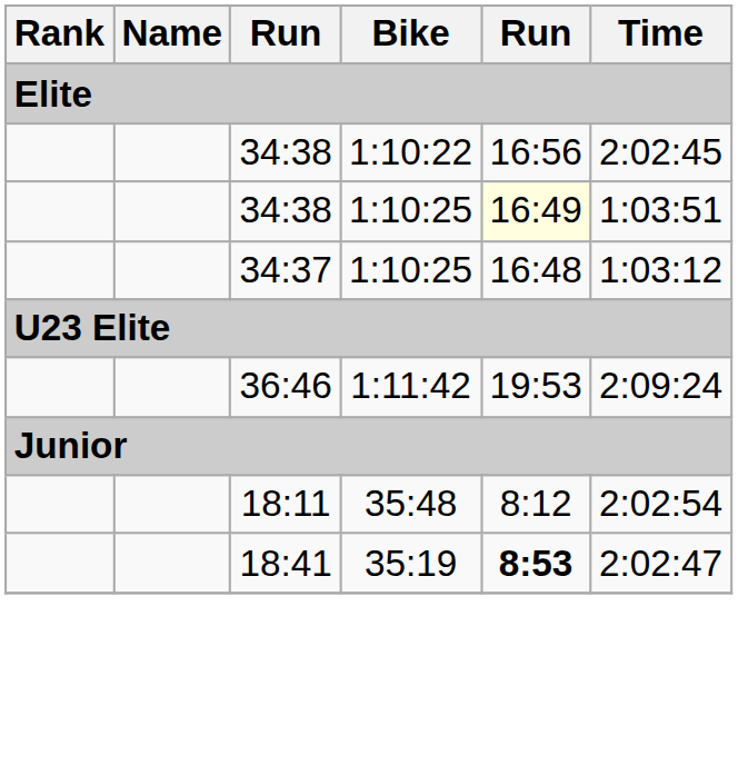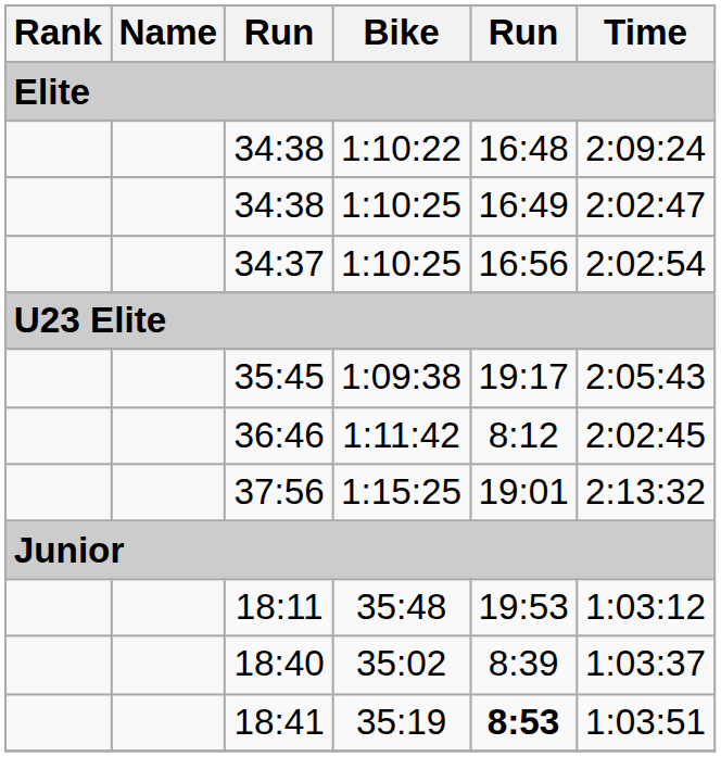34:38 / 1:10:22 | column 5: 16:56 -> 16:48
34:38 / 1:10:22 | Time: 2:02:45 -> 2:09:24
34:38 / 1:10:25 | column 5: lightyellow background -> no background
34:38 / 1:10:25 | Time: 1:03:51 -> 2:02:47
34:37 | column 5: 16:48 -> 16:56
34:37 | Time: 1:03:12 -> 2:02:54
+ row: 35:45 | 1:09:38 | 19:17 | 2:05:43
36:46 | column 5: 19:53 -> 8:12
36:46 | Time: 2:09:24 -> 2:02:45
+ row: 37:56 | 1:15:25 | 19:01 | 2:13:32
18:11 | column 5: 8:12 -> 19:53
18:11 | Time: 2:02:54 -> 1:03:12
+ row: 18:40 | 35:02 | 8:39 | 1:03:37
18:41 | Time: 2:02:47 -> 1:03:51
